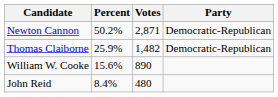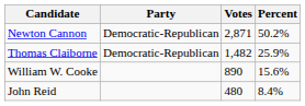columns swapped: Party <-> Percent
